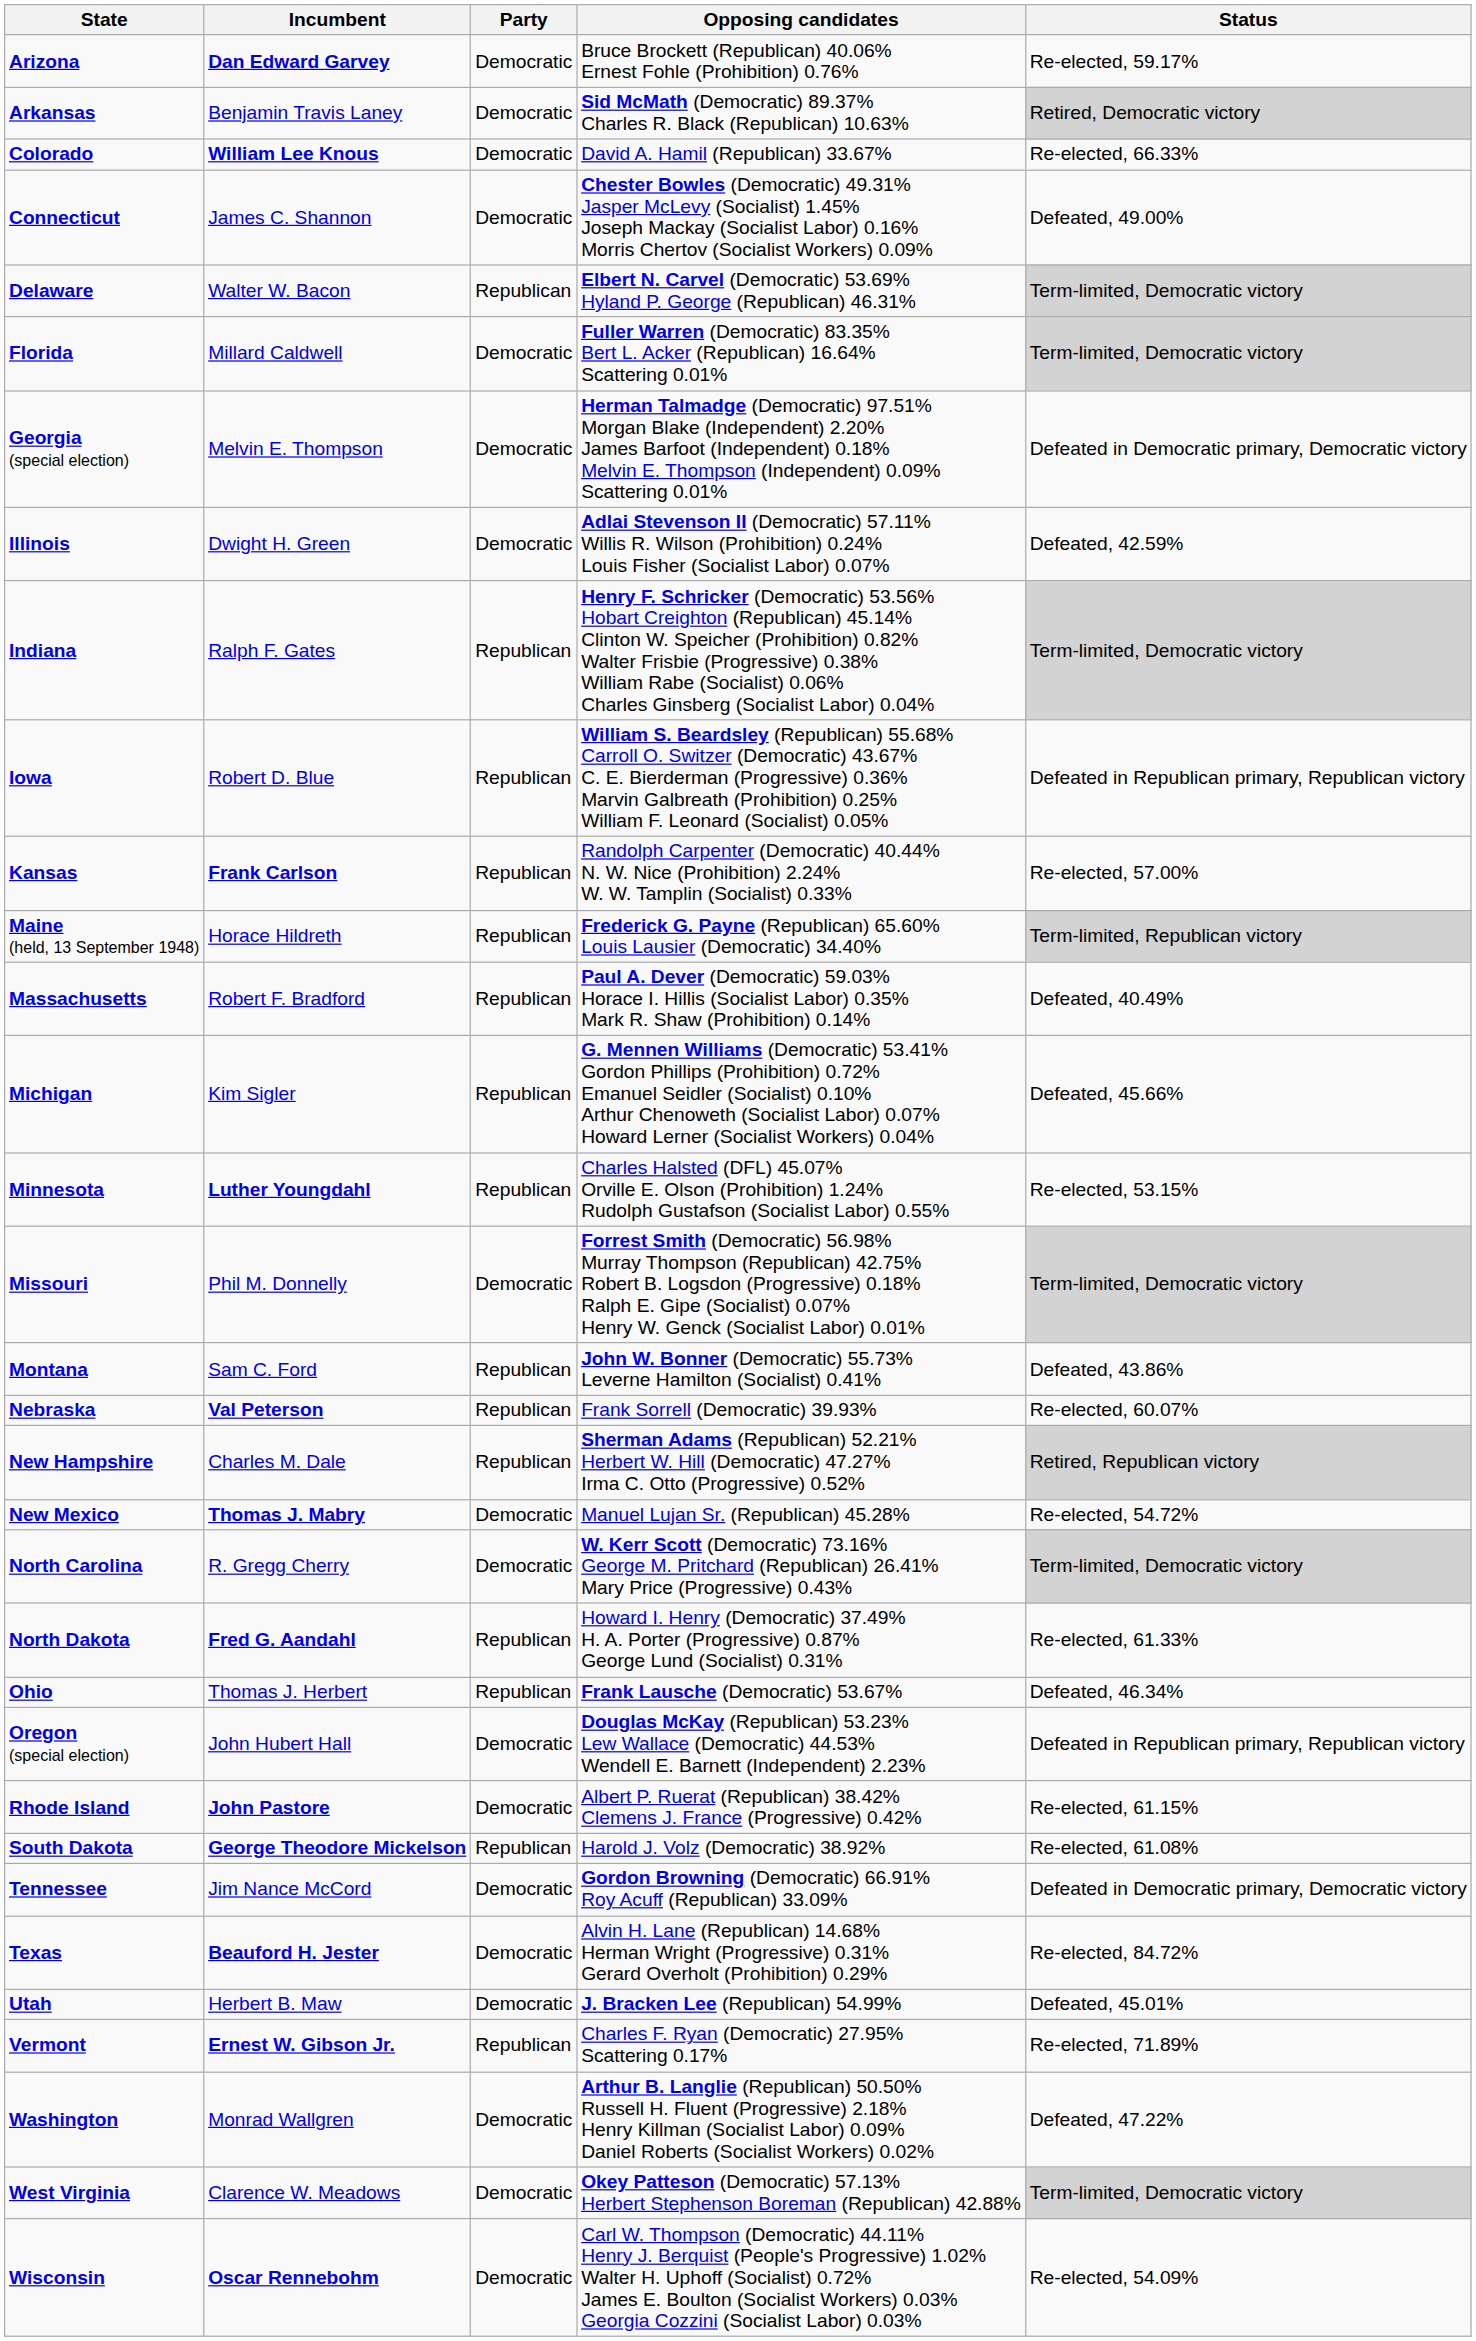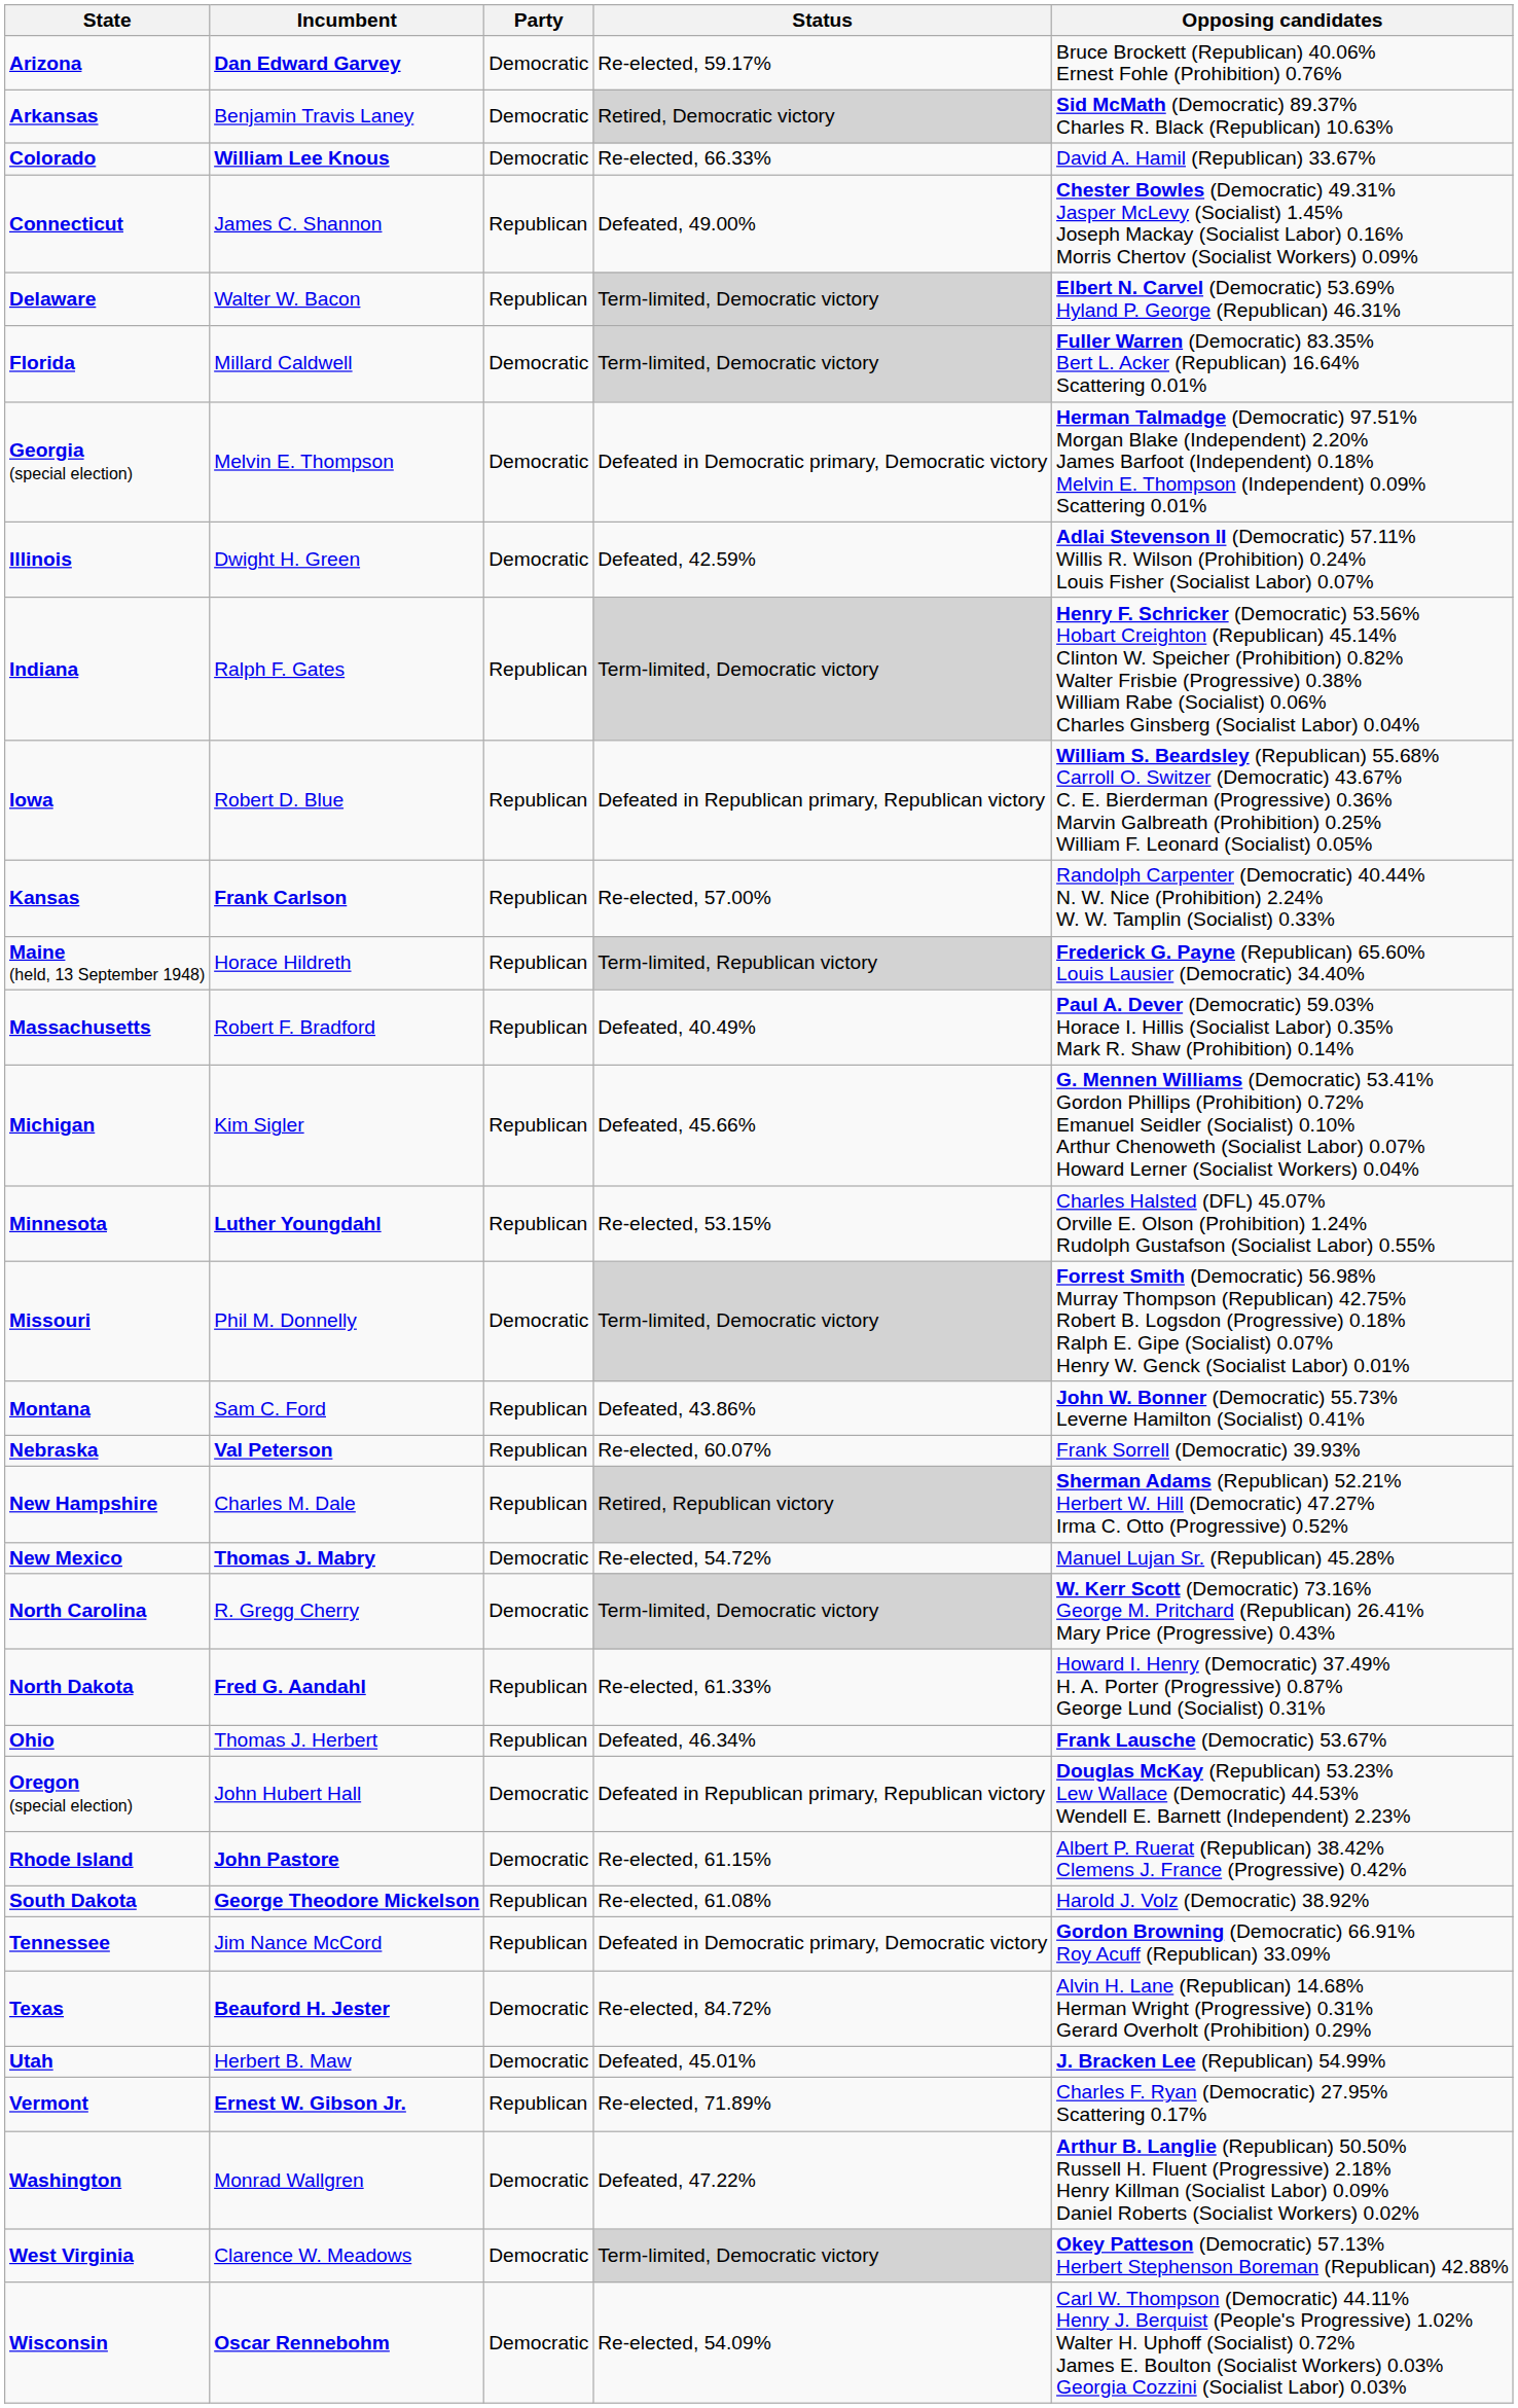columns swapped: Status <-> Opposing candidates
Connecticut | Party: Democratic -> Republican
Tennessee | Party: Democratic -> Republican
